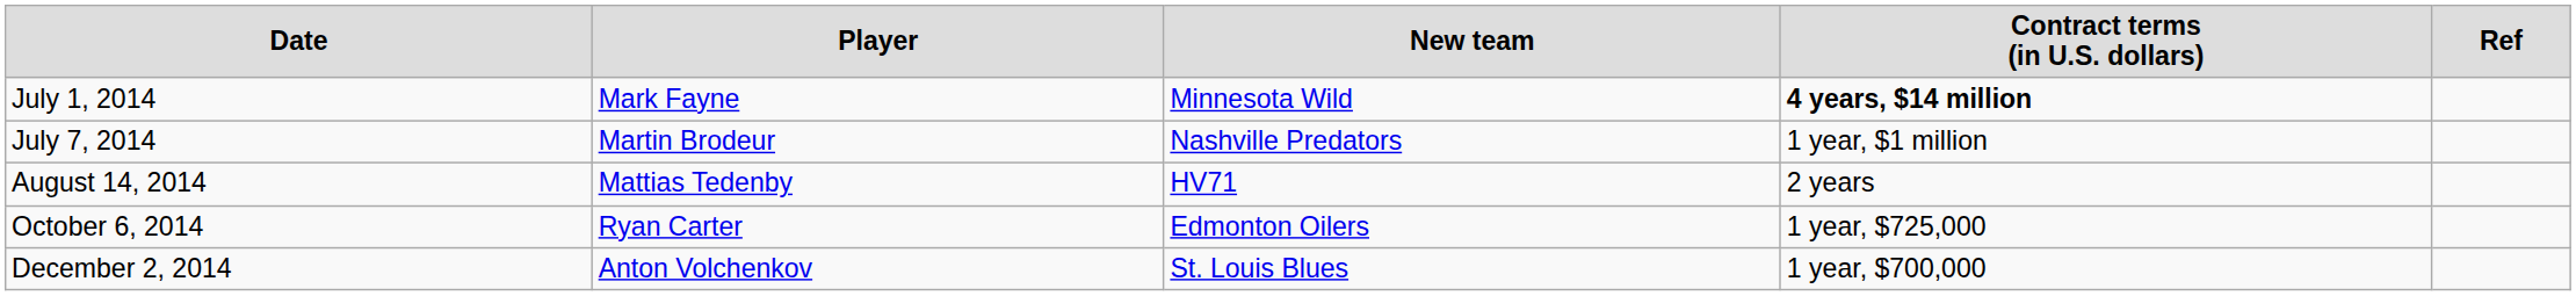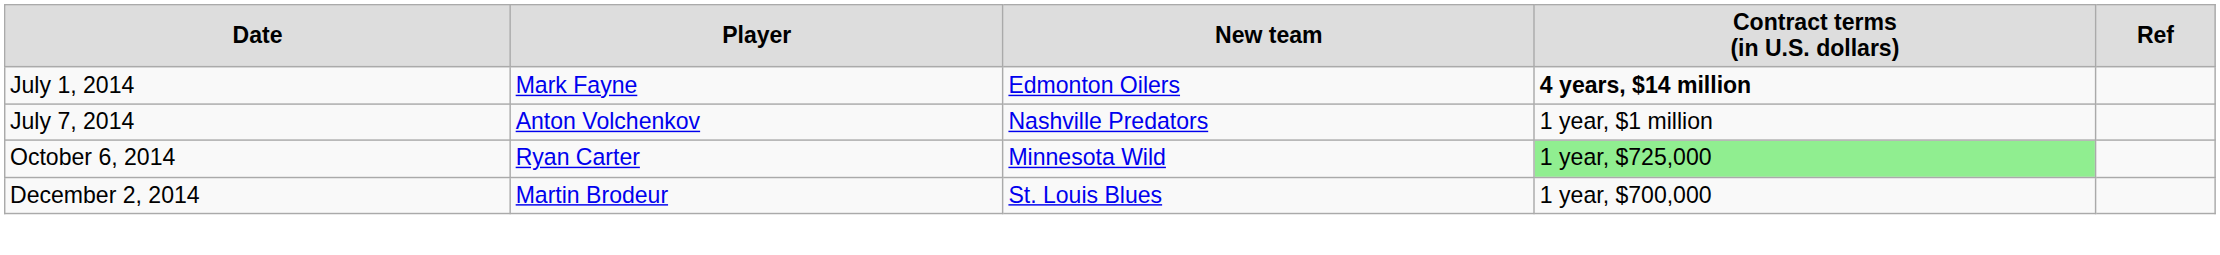July 1, 2014 | column 3: Minnesota Wild -> Edmonton Oilers
July 7, 2014 | column 2: Martin Brodeur -> Anton Volchenkov
- row: August 14, 2014 | Mattias Tedenby | HV71 | 2 years
October 6, 2014 | column 3: Edmonton Oilers -> Minnesota Wild
October 6, 2014 | column 4: no background -> lightgreen background
December 2, 2014 | column 2: Anton Volchenkov -> Martin Brodeur
